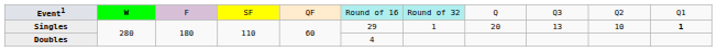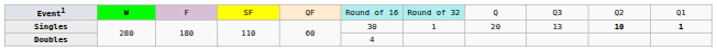Singles | column 6: 29 -> 30
Singles | column 10: normal -> bold
